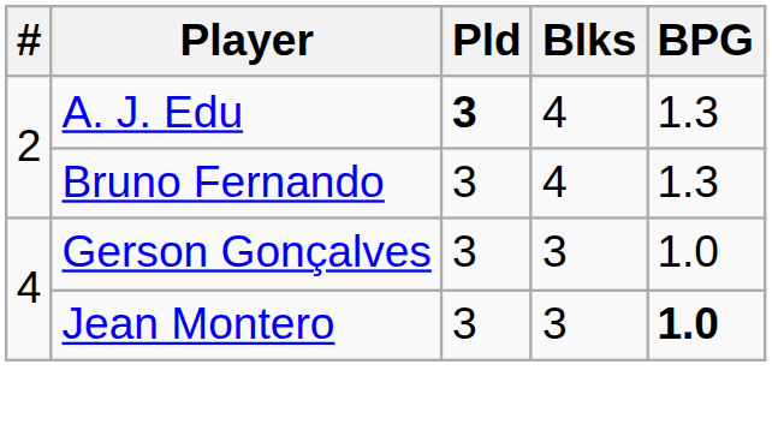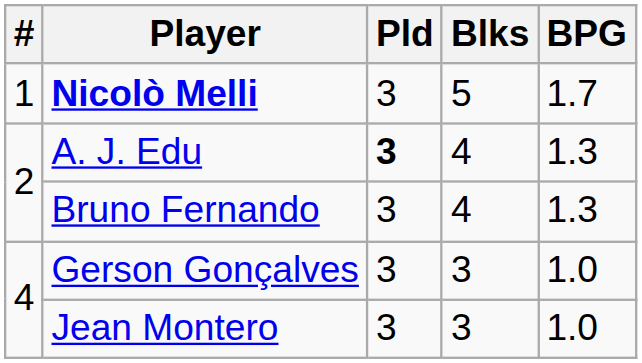+ row: 1 | Nicolò Melli | 3 | 5 | 1.7
Jean Montero | BPG: bold -> normal
